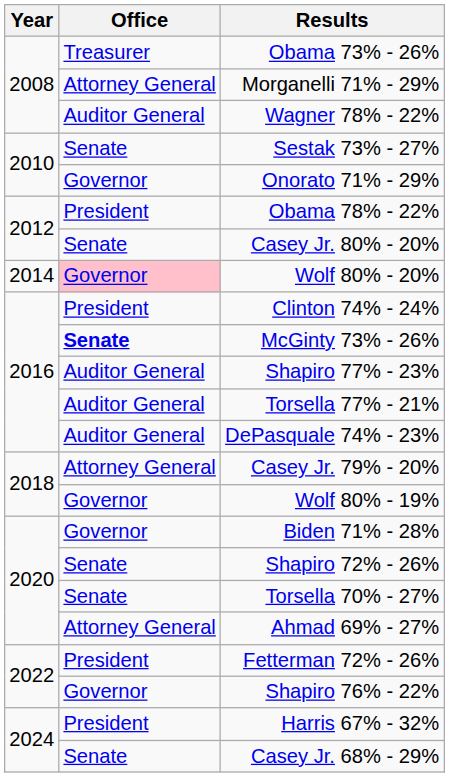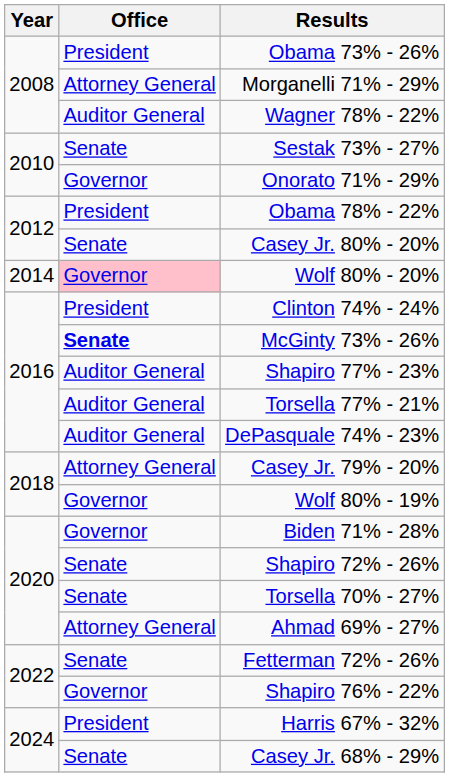Obama 73% - 26% | Office: Treasurer -> President
Fetterman 72% - 26% | Office: President -> Senate
